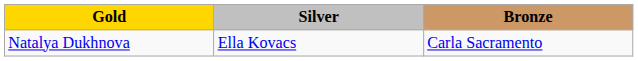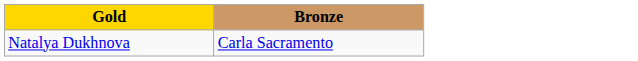- column: Silver | Ella Kovacs
